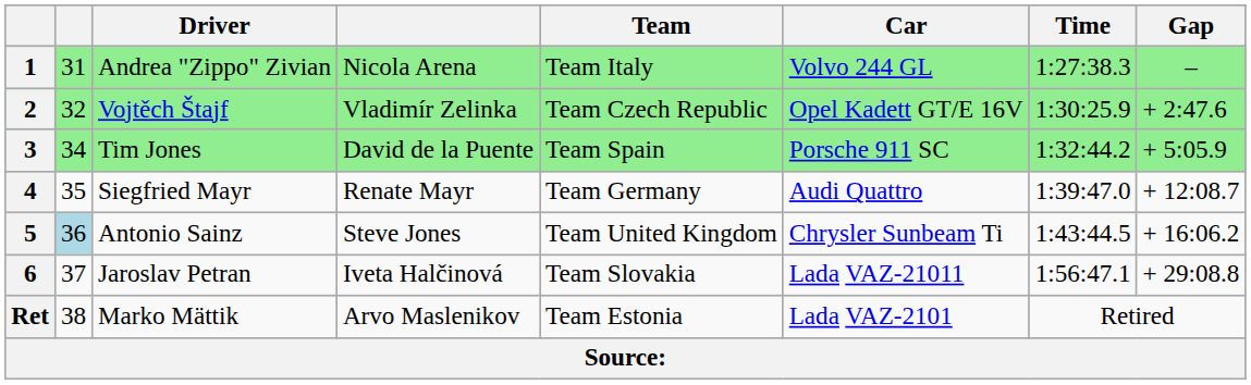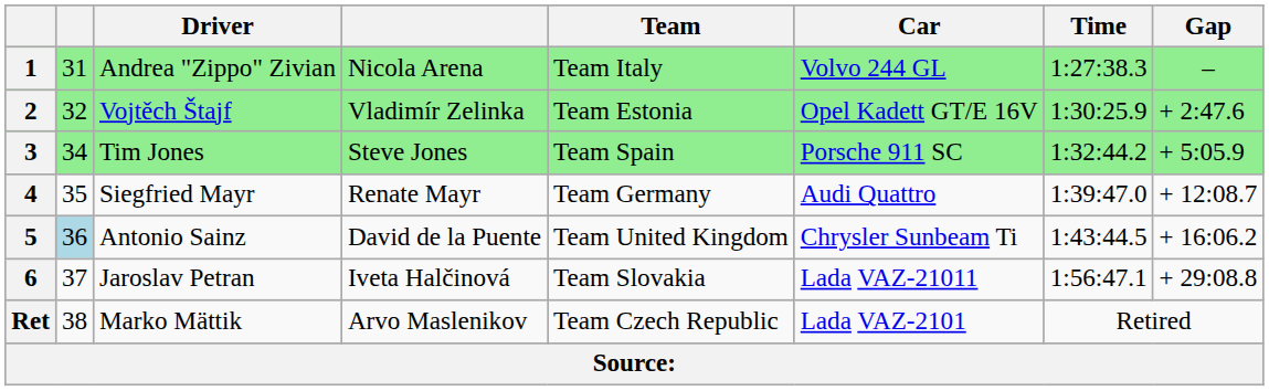2 | Team: Team Czech Republic -> Team Estonia
3 | column 4: David de la Puente -> Steve Jones
5 | column 4: Steve Jones -> David de la Puente
Ret | Team: Team Estonia -> Team Czech Republic
